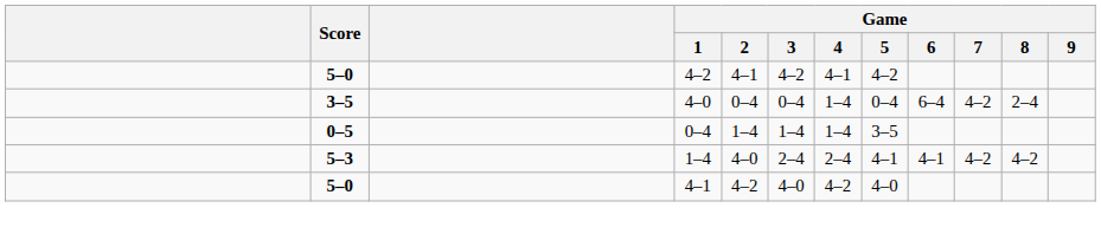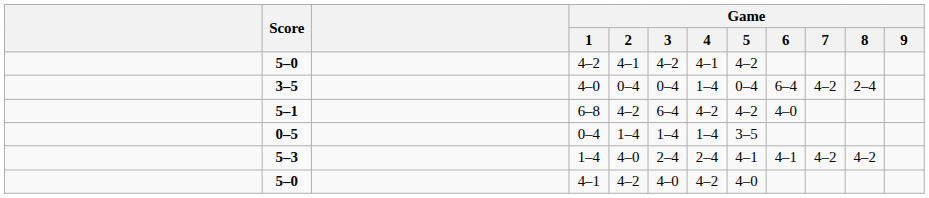+ row: 5–1 | 6–8 | 4–2 | 6–4 | 4–2 | 4–2 | 4–0
